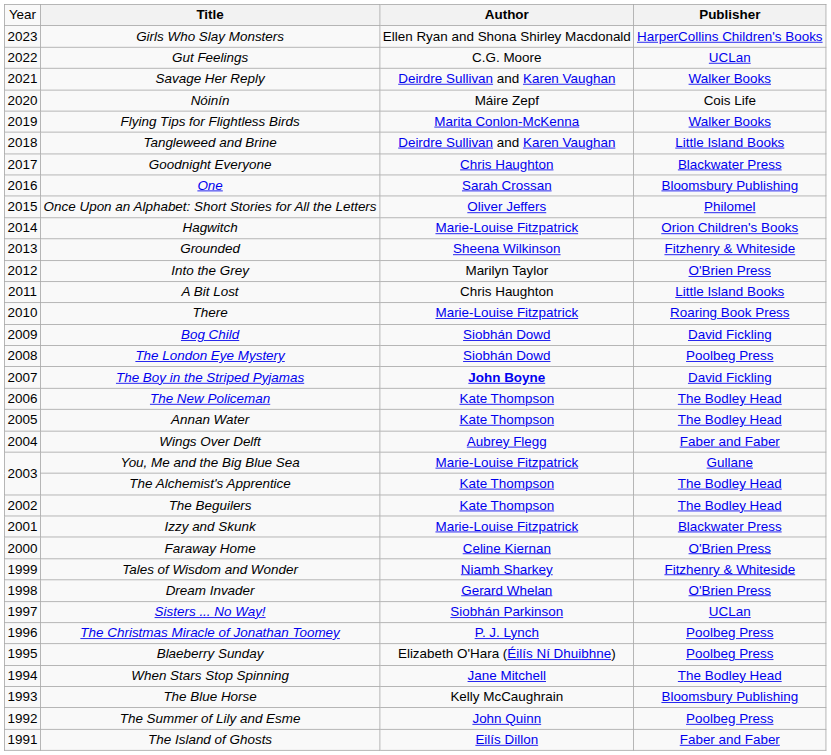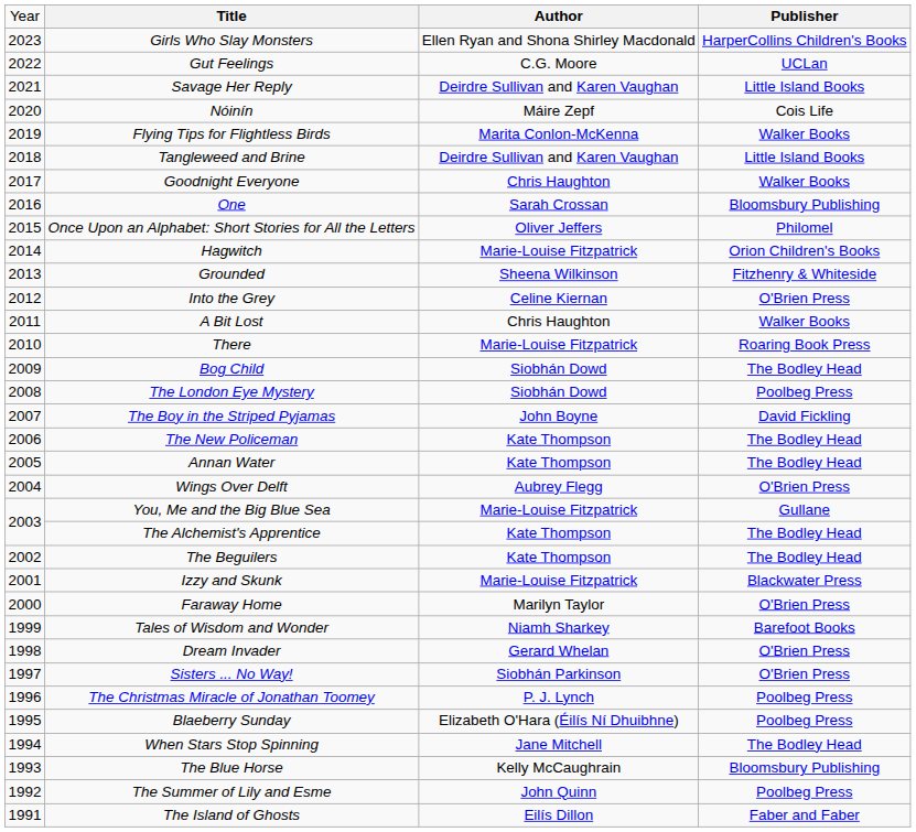Savage Her Reply | column 4: Walker Books -> Little Island Books
Goodnight Everyone | column 4: Blackwater Press -> Walker Books
Into the Grey | column 3: Marilyn Taylor -> Celine Kiernan
A Bit Lost | column 4: Little Island Books -> Walker Books
Bog Child | column 4: David Fickling -> The Bodley Head
The Boy in the Striped Pyjamas | column 3: bold -> normal
Wings Over Delft | column 4: Faber and Faber -> O'Brien Press
Faraway Home | column 3: Celine Kiernan -> Marilyn Taylor
Tales of Wisdom and Wonder | column 4: Fitzhenry & Whiteside -> Barefoot Books
Sisters ... No Way! | column 4: UCLan -> O'Brien Press
